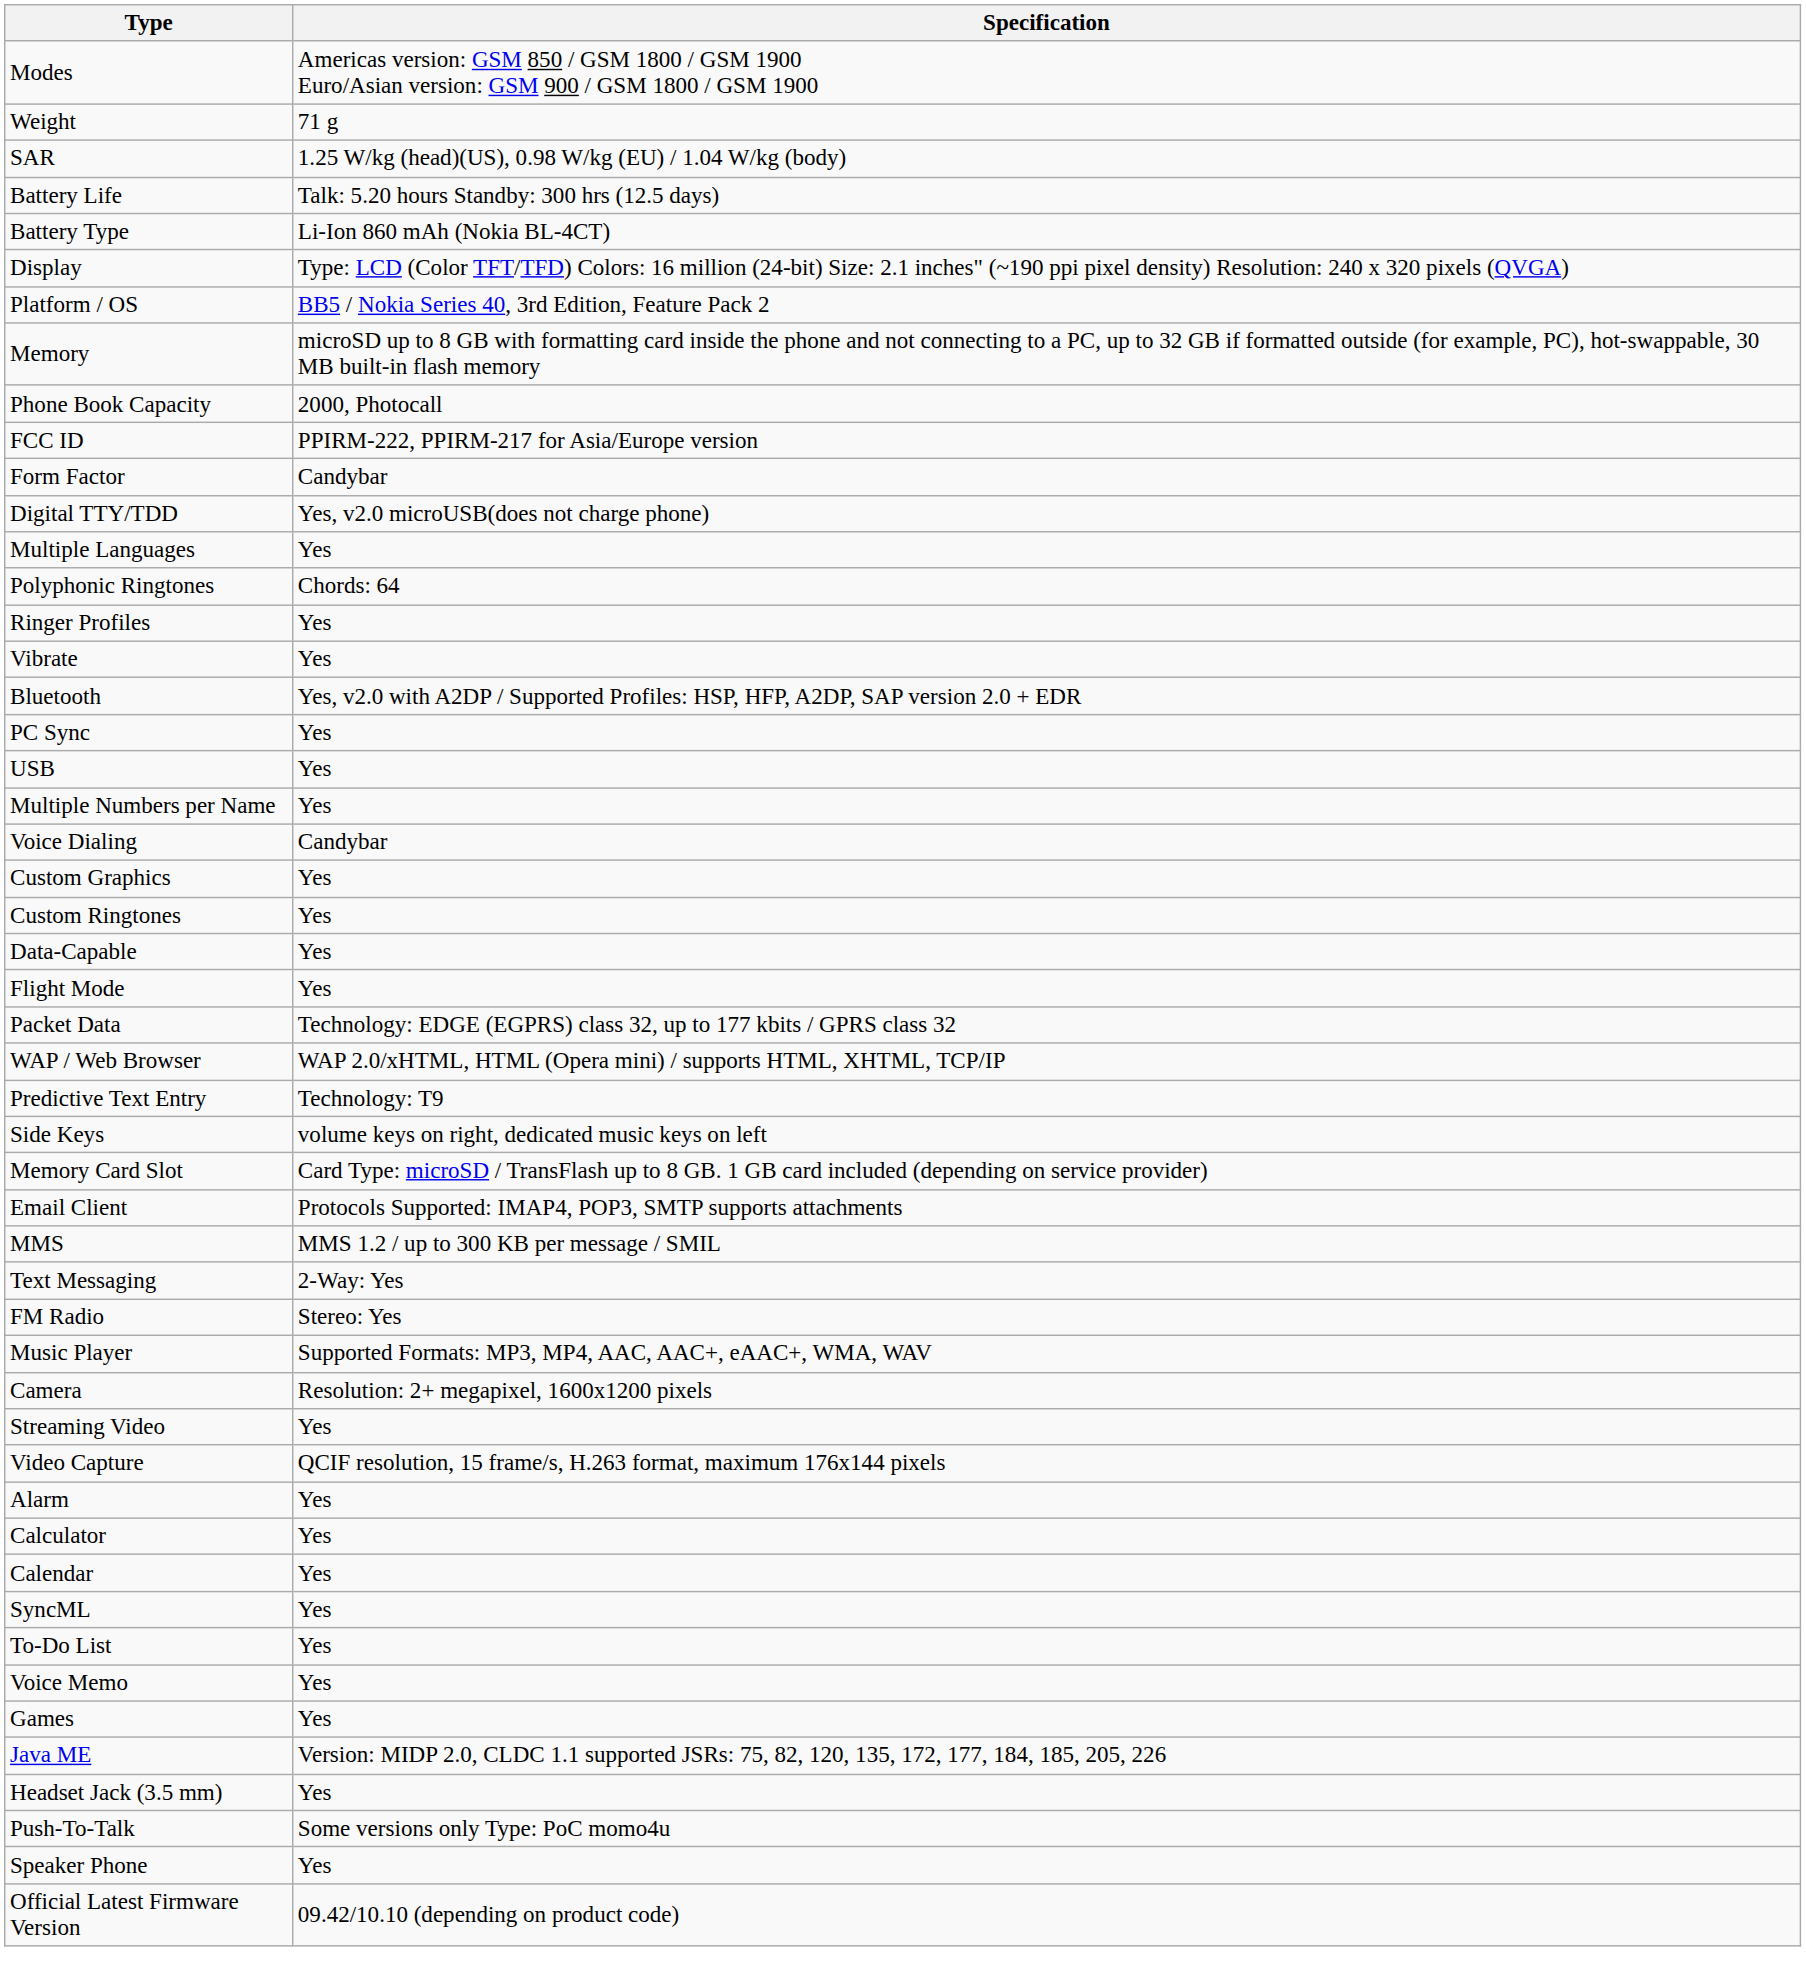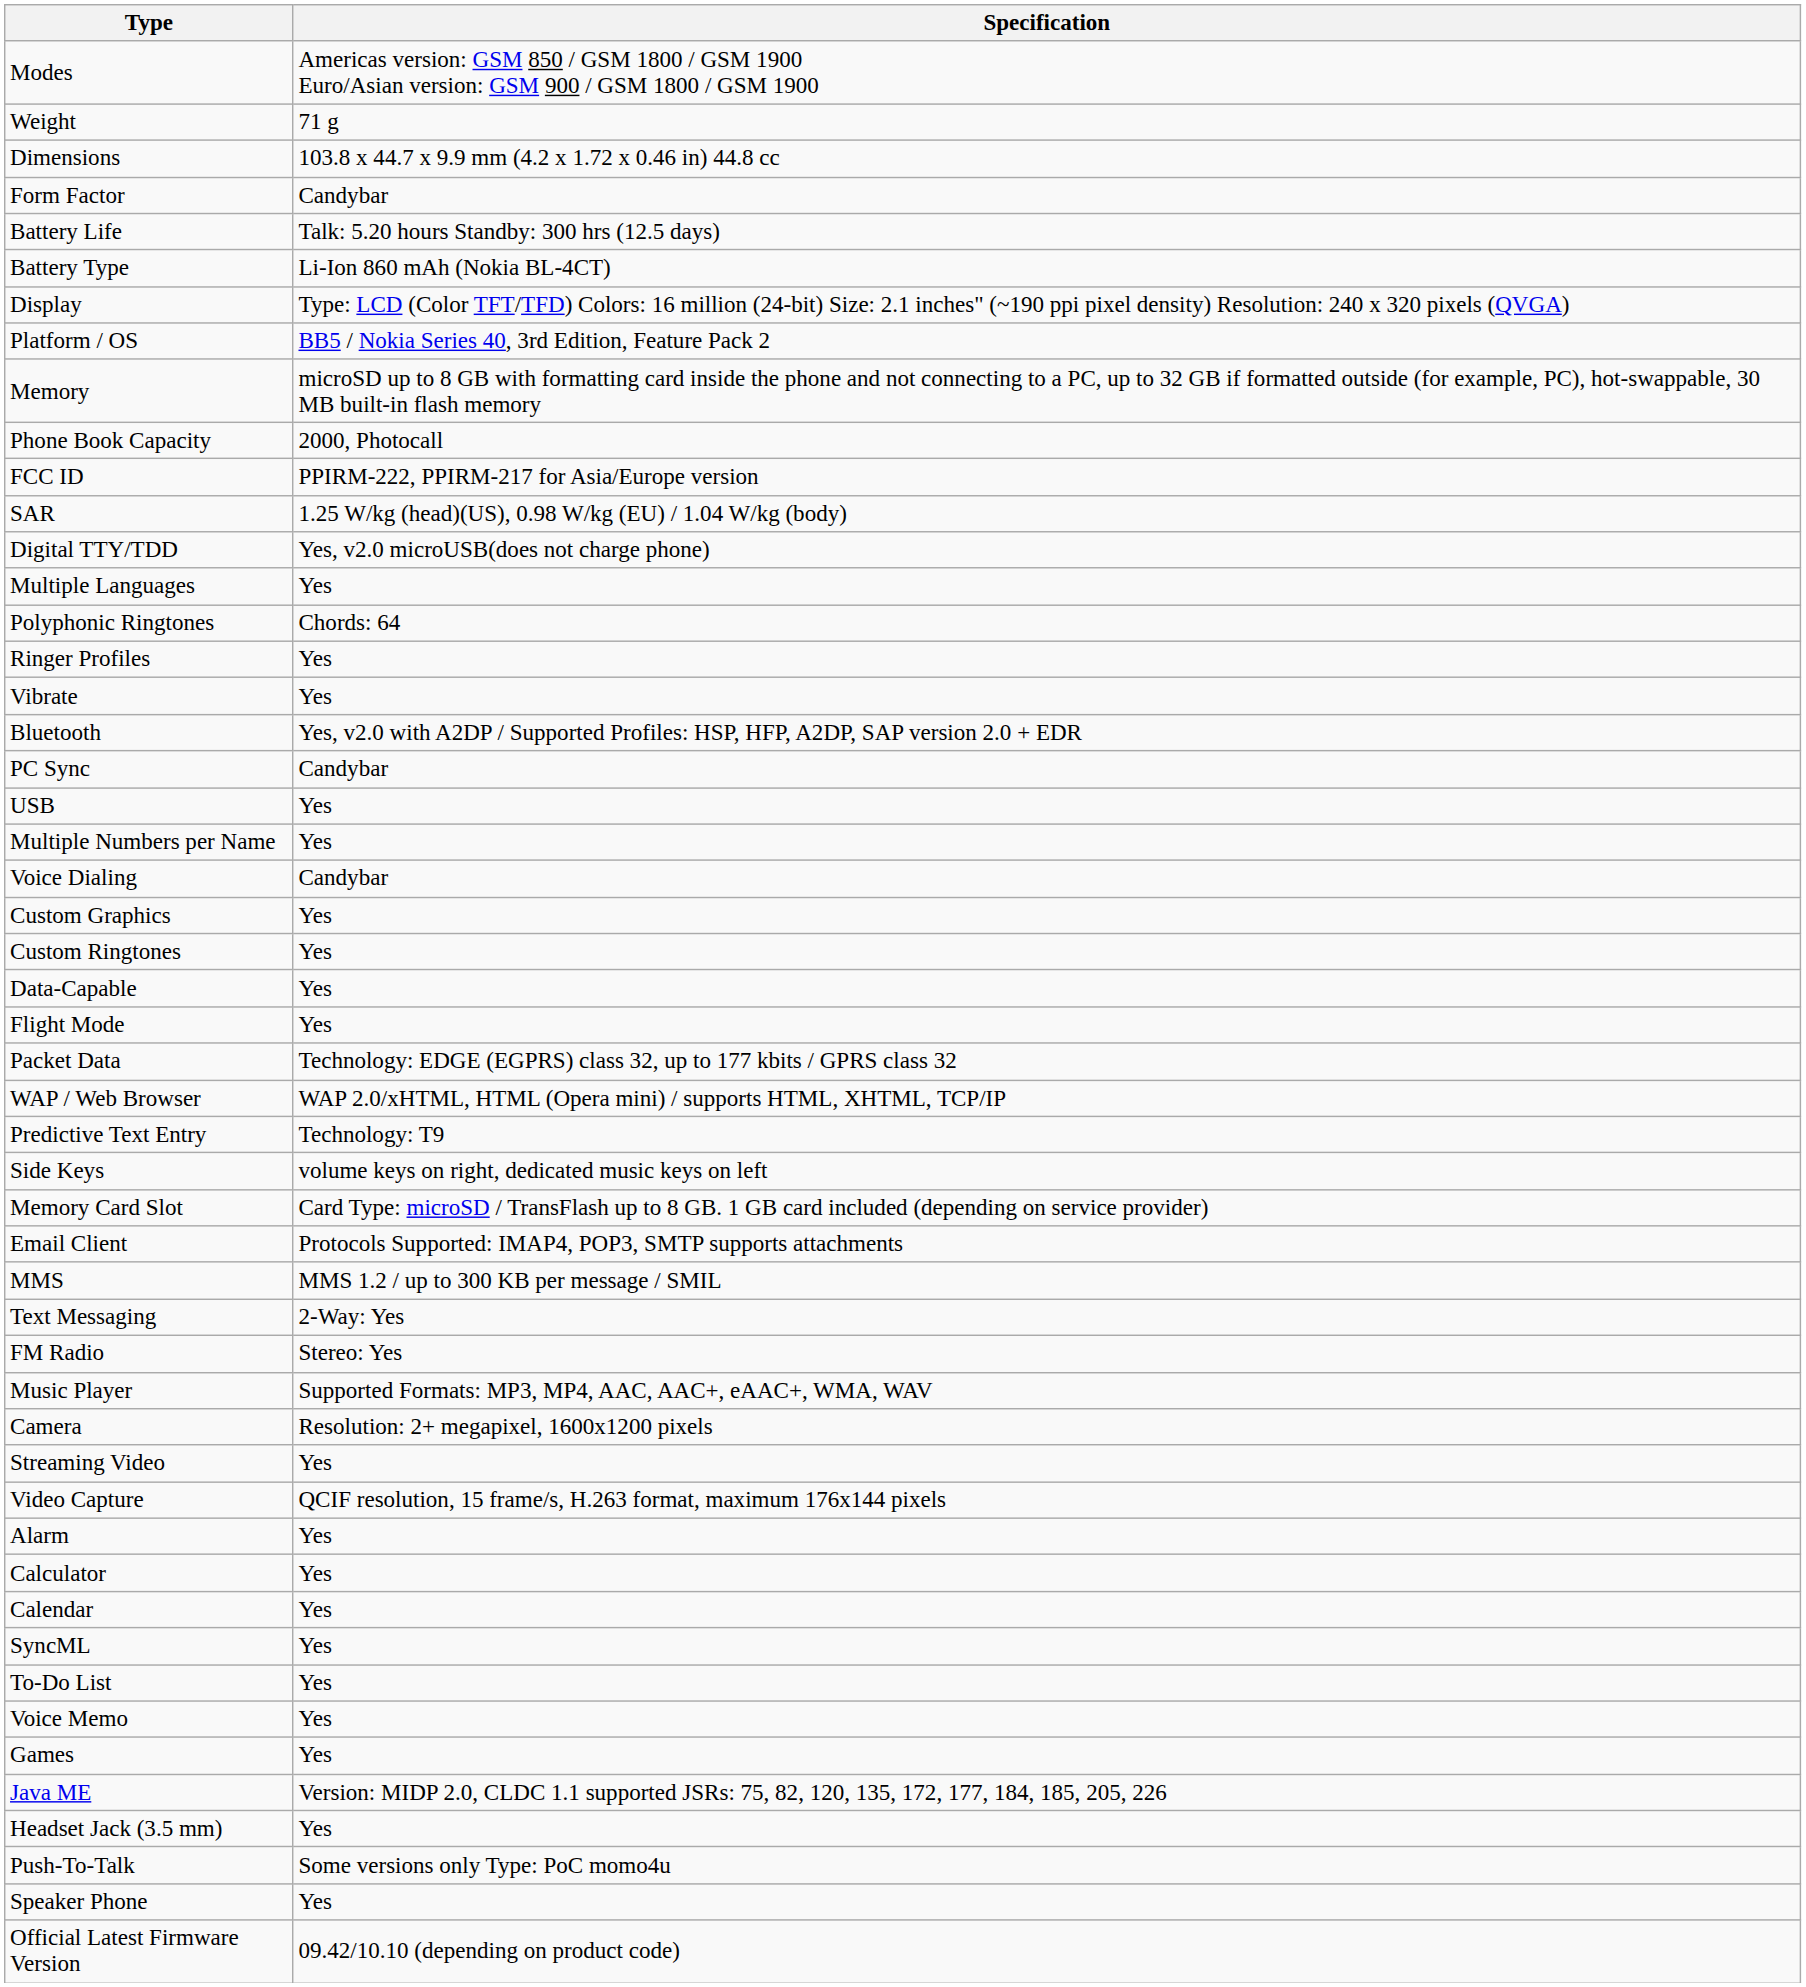+ row: Dimensions | 103.8 x 44.7 x 9.9 mm (4.2 x 1.72 x 0.46 in) 44.8 cc
rows swapped: Form Factor <-> SAR
PC Sync | Specification: Yes -> Candybar
